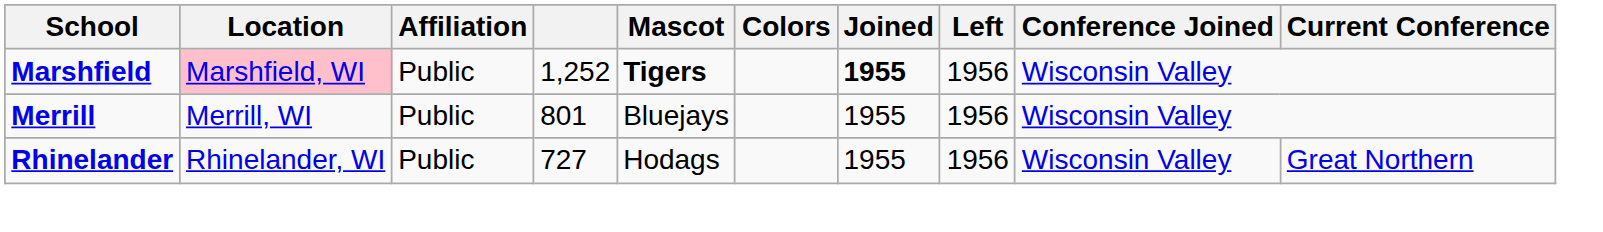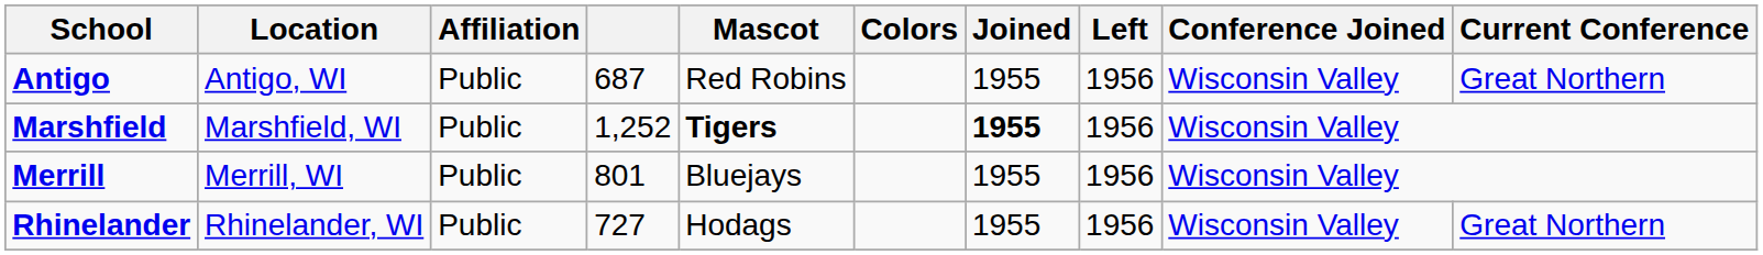+ row: Antigo | Antigo, WI | Public | 687 | Red Robins | 1955 | 1956 | Wisconsin Valley | Great Northern
Marshfield | Location: pink background -> no background
